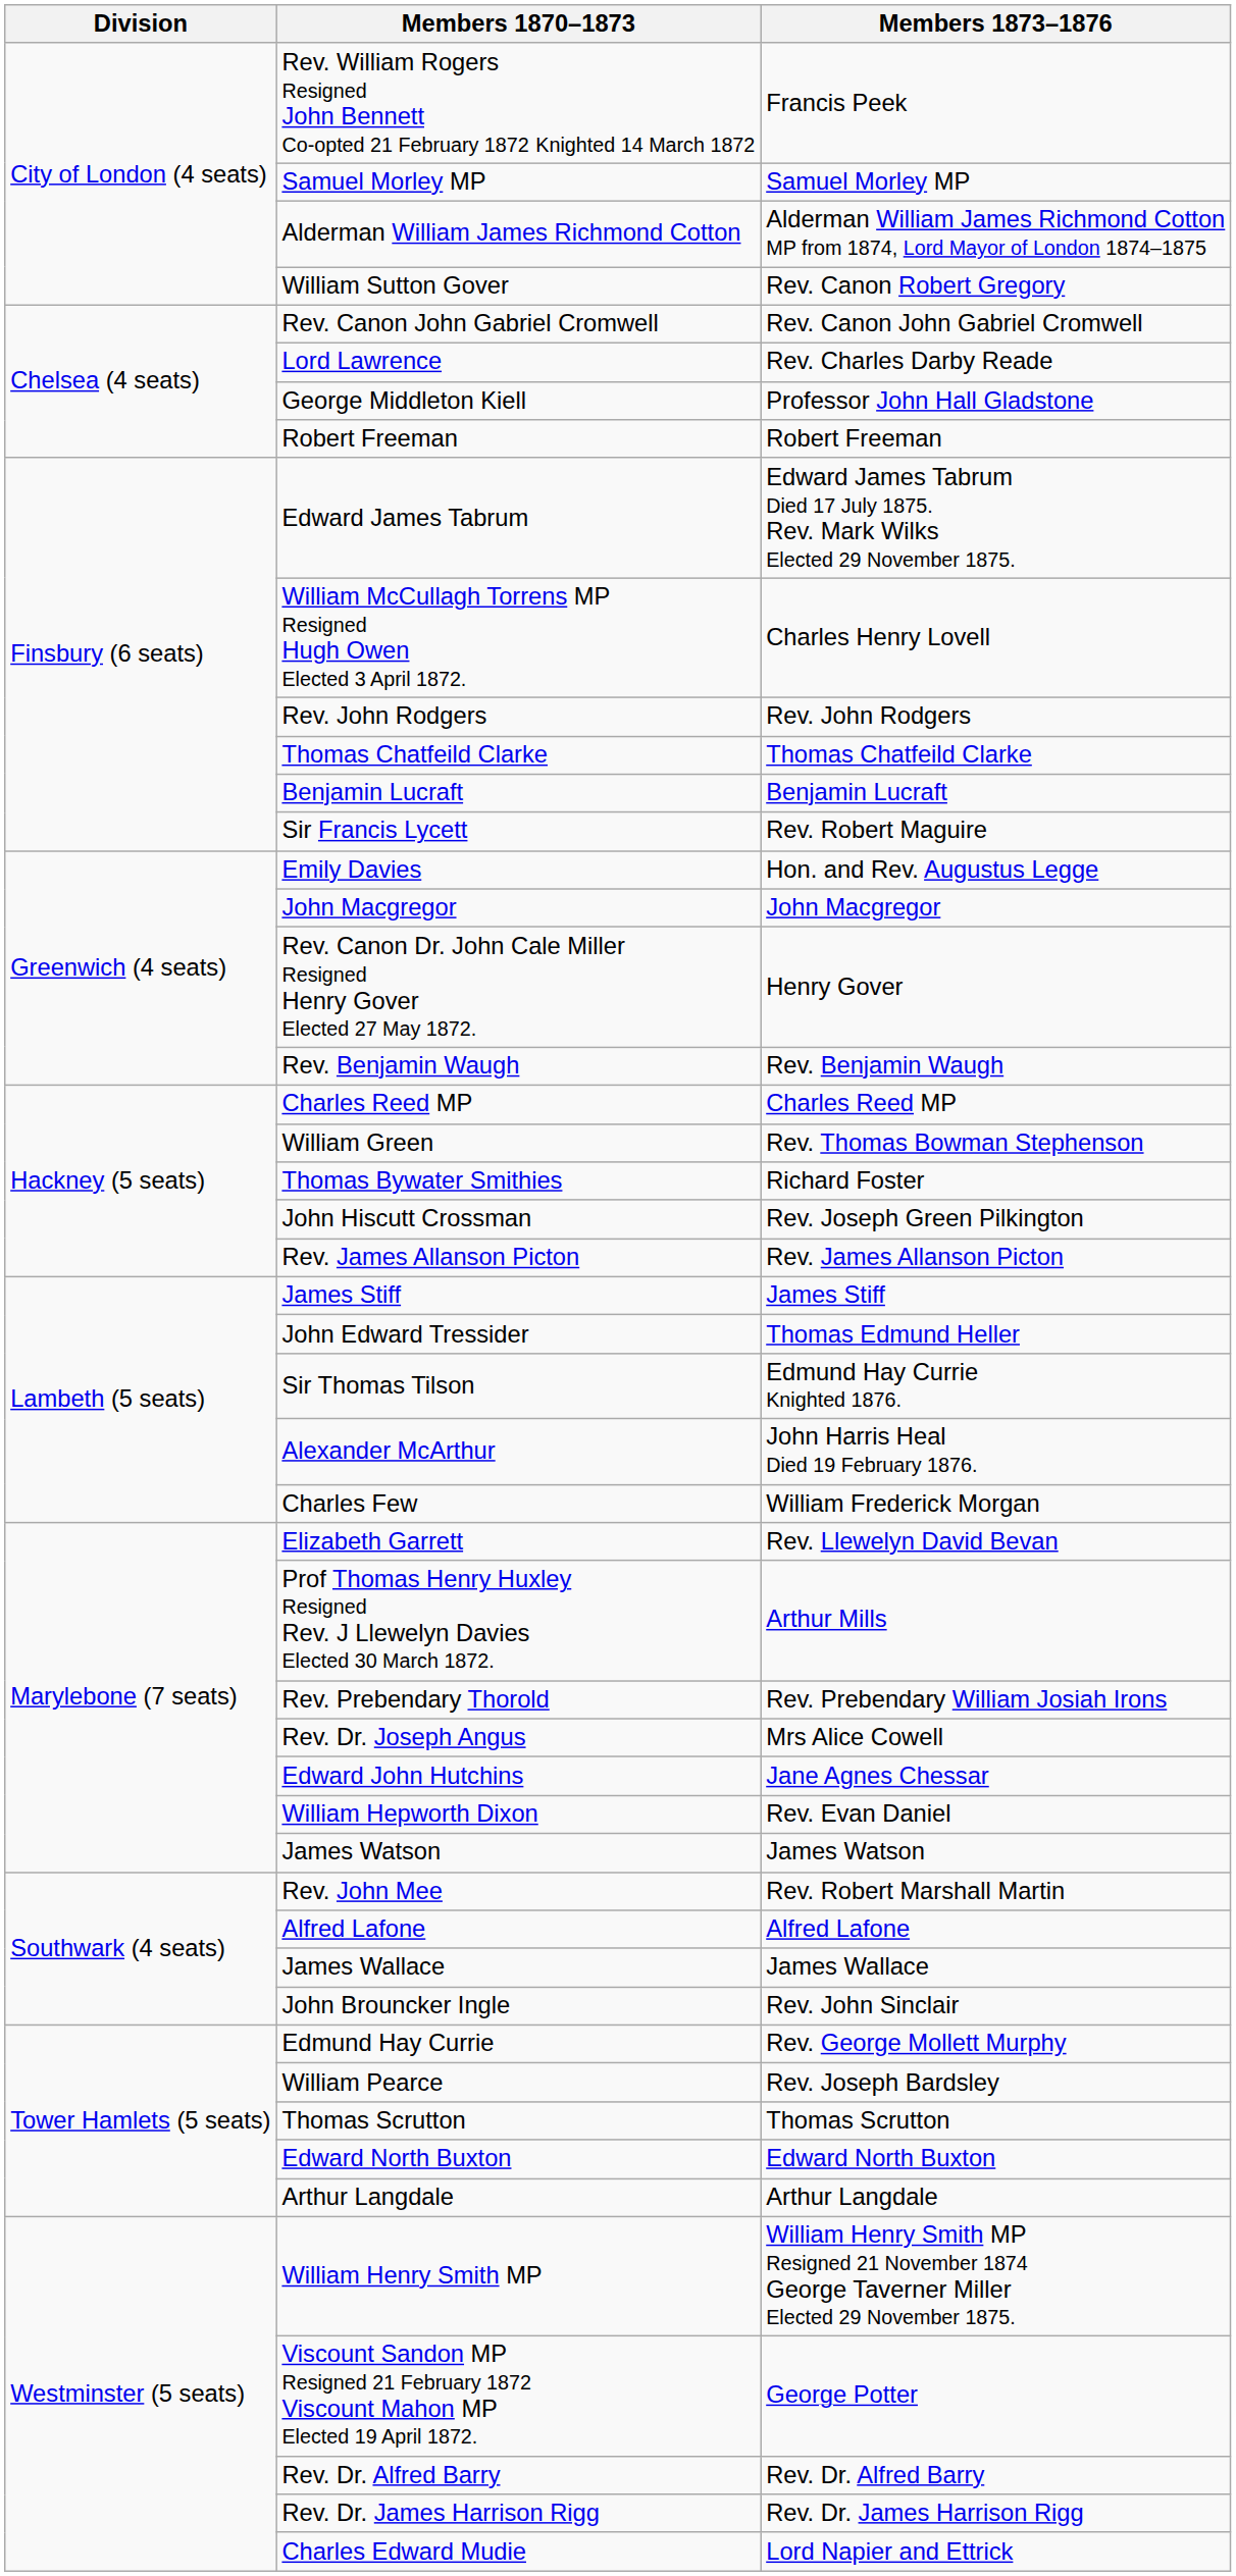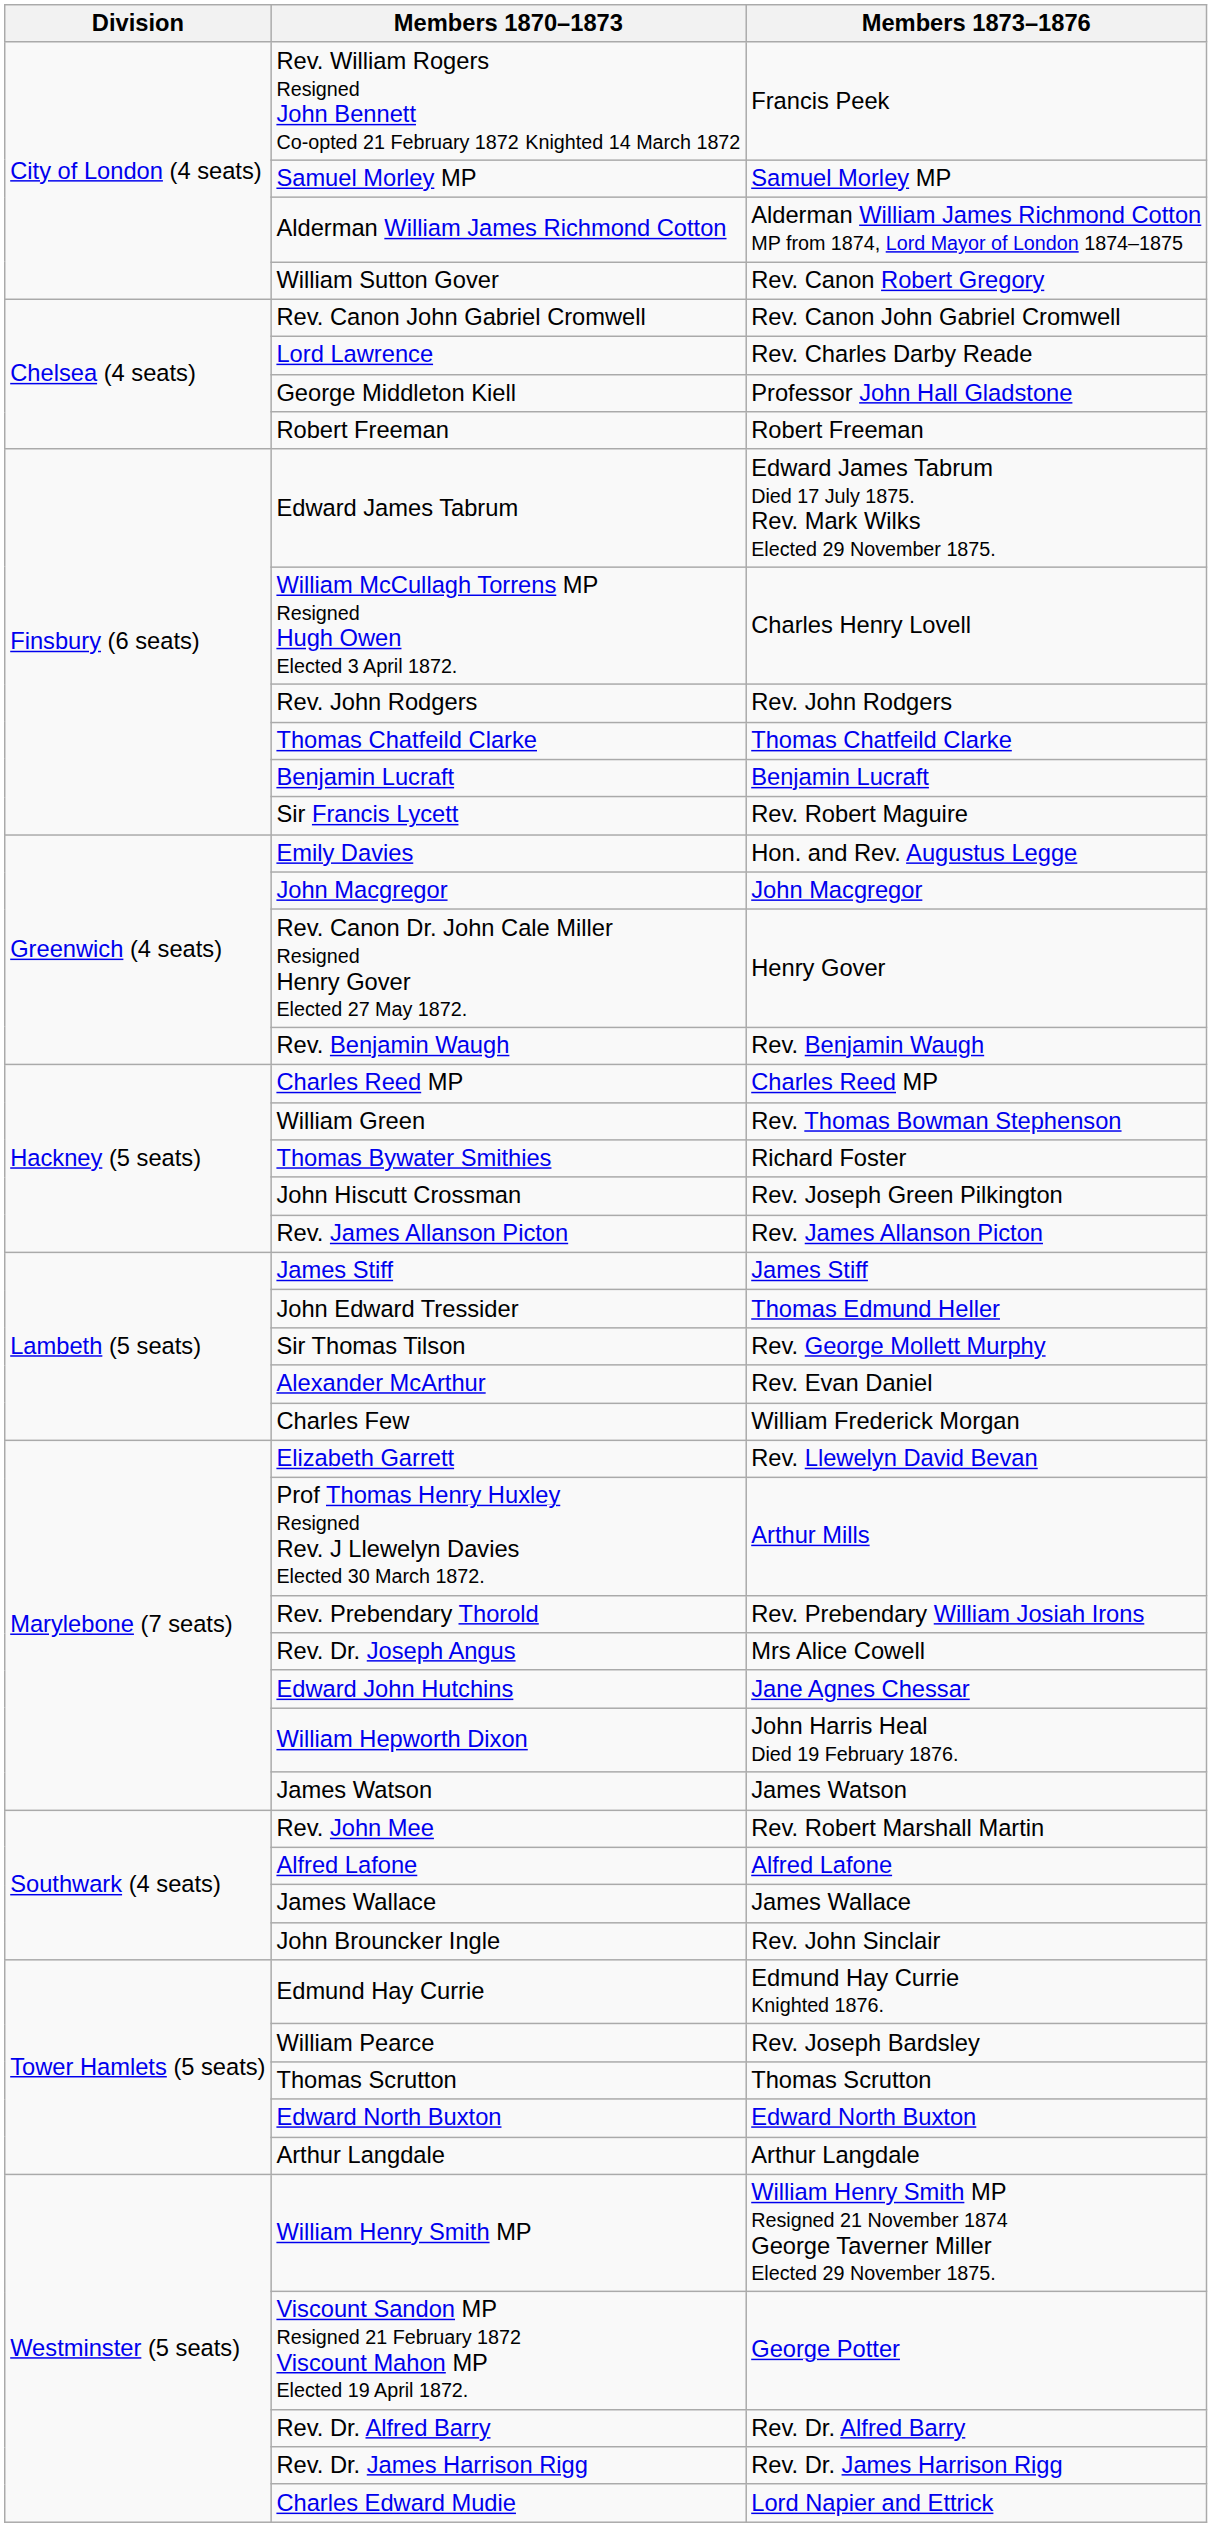Sir Thomas Tilson | Members 1873–1876: Edmund Hay Currie Knighted 1876. -> Rev. George Mollett Murphy
Alexander McArthur | Members 1873–1876: John Harris Heal Died 19 February 1876. -> Rev. Evan Daniel
William Hepworth Dixon | Members 1873–1876: Rev. Evan Daniel -> John Harris Heal Died 19 February 1876.
Edmund Hay Currie | Members 1873–1876: Rev. George Mollett Murphy -> Edmund Hay Currie Knighted 1876.
